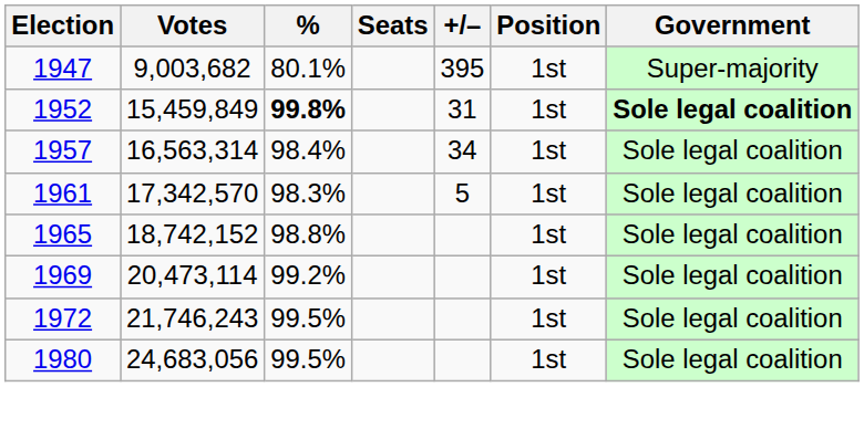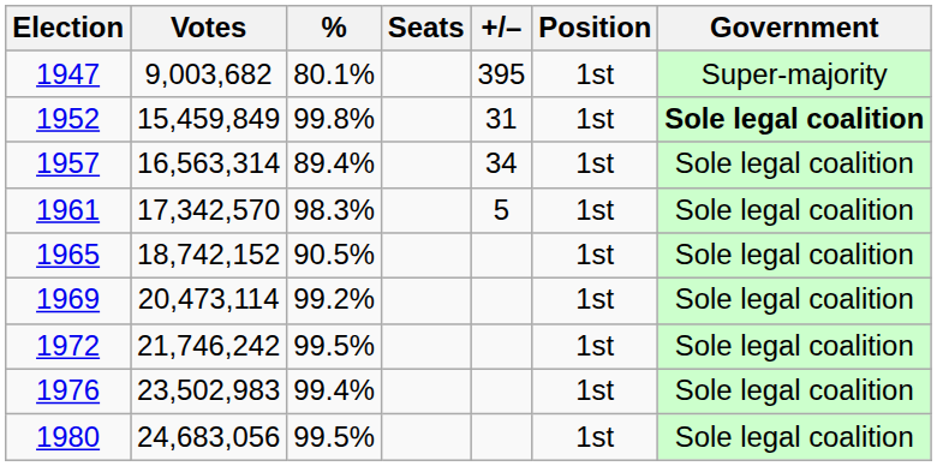1952 | %: bold -> normal
1957 | %: 98.4% -> 89.4%
1965 | %: 98.8% -> 90.5%
1972 | Votes: 21,746,243 -> 21,746,242
+ row: 1976 | 23,502,983 | 99.4% | 1st | Sole legal coalition
